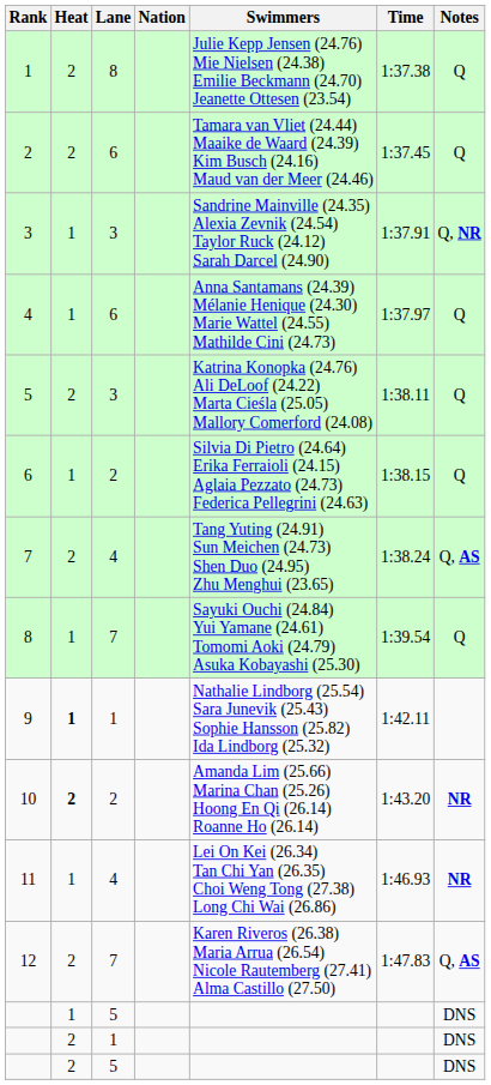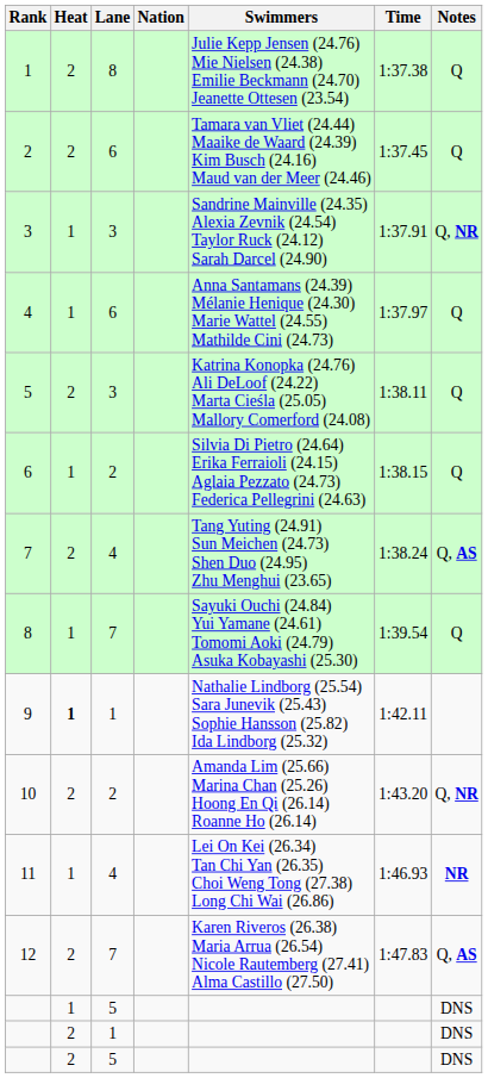10 | Heat: bold -> normal
10 | Notes: NR -> Q, NR
